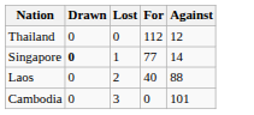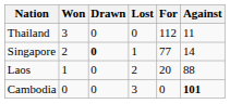+ column: Won | 3 | 2 | 1 | 0
Thailand | Against: 12 -> 11
Laos | For: 40 -> 20
Cambodia | Against: normal -> bold
